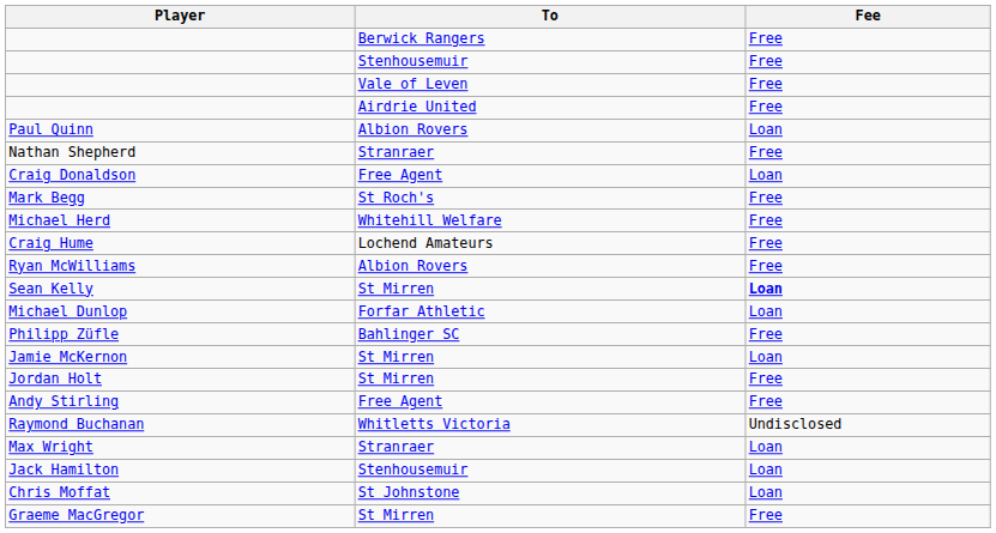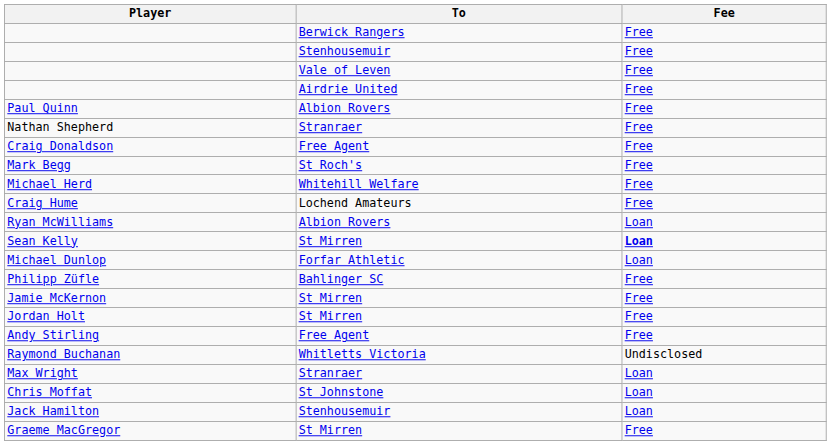Paul Quinn | Fee: Loan -> Free
Craig Donaldson | Fee: Loan -> Free
Ryan McWilliams | Fee: Free -> Loan
Jamie McKernon | Fee: Loan -> Free
rows swapped: Jack Hamilton <-> Chris Moffat
